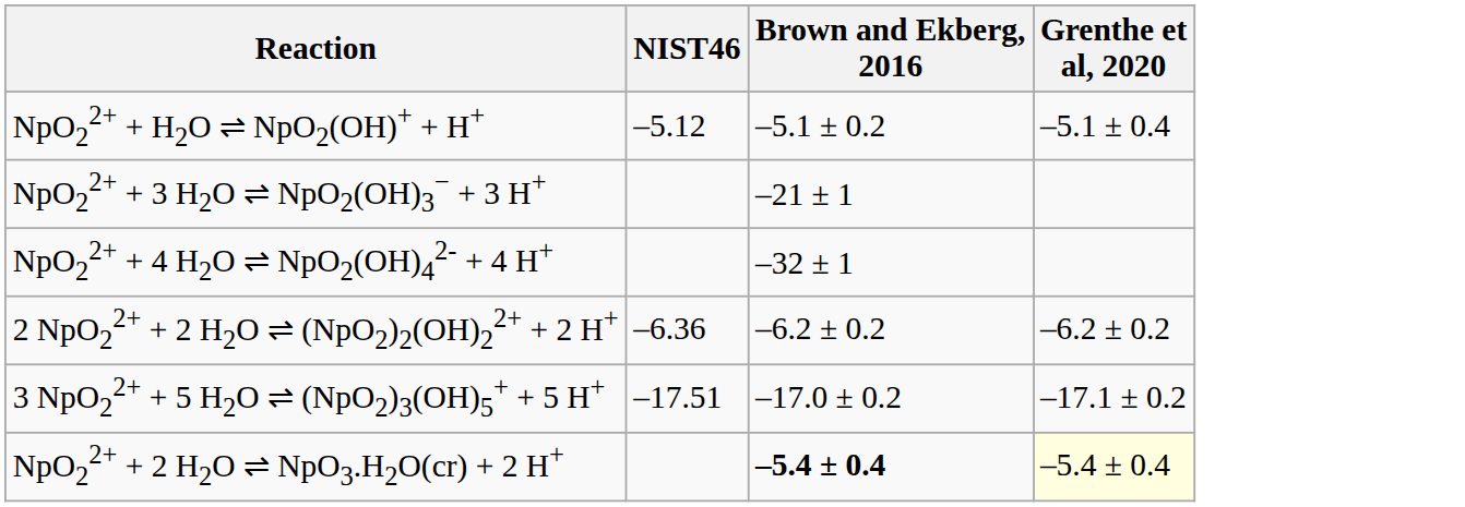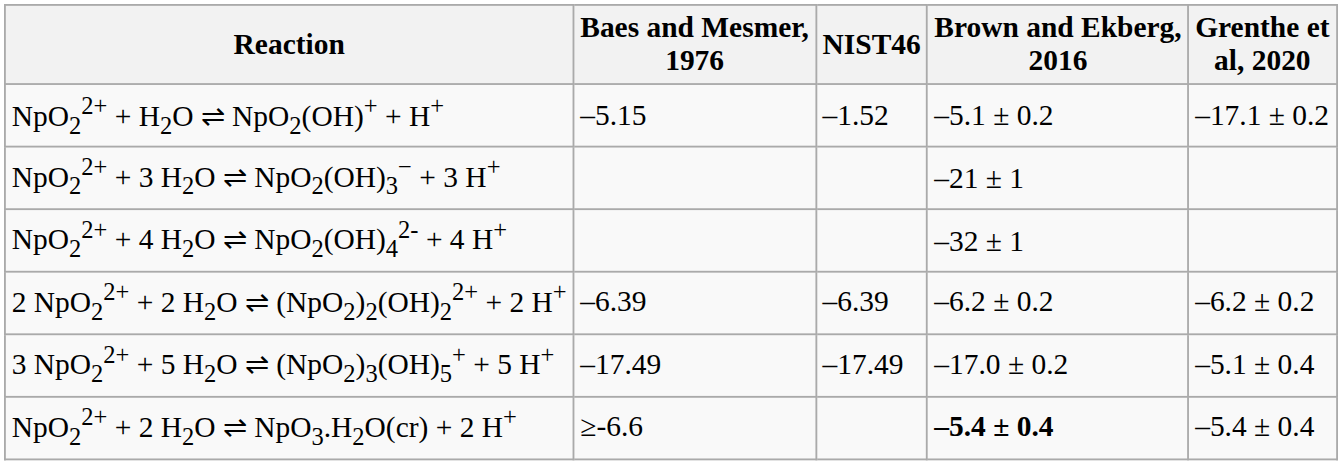+ column: Baes and Mesmer, 1976 | –5.15 | –6.39 | –17.49 | ≥-6.6
NpO22+ + H2O ⇌ NpO2(OH)+ + H+ | NIST46: –5.12 -> –1.52
NpO22+ + H2O ⇌ NpO2(OH)+ + H+ | Grenthe et al, 2020: –5.1 ± 0.4 -> –17.1 ± 0.2
2 NpO22+ + 2 H2O ⇌ (NpO2)2(OH)22+ + 2 H+ | NIST46: –6.36 -> –6.39
3 NpO22+ + 5 H2O ⇌ (NpO2)3(OH)5+ + 5 H+ | NIST46: –17.51 -> –17.49
3 NpO22+ + 5 H2O ⇌ (NpO2)3(OH)5+ + 5 H+ | Grenthe et al, 2020: –17.1 ± 0.2 -> –5.1 ± 0.4
NpO22+ + 2 H2O ⇌ NpO3.H2O(cr) + 2 H+ | Grenthe et al, 2020: lightyellow background -> no background
